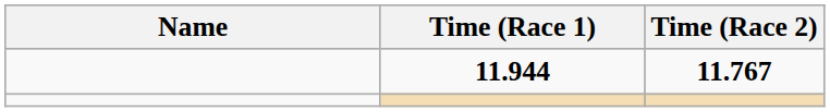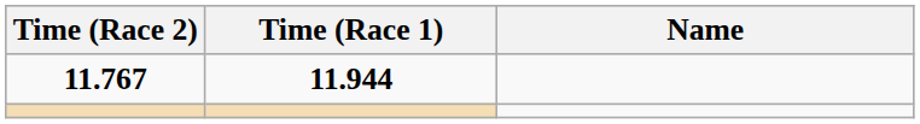columns swapped: Name <-> Time (Race 2)
